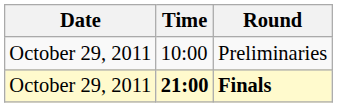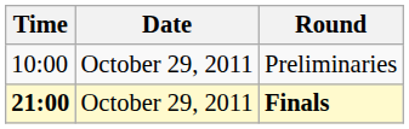columns swapped: Date <-> Time
